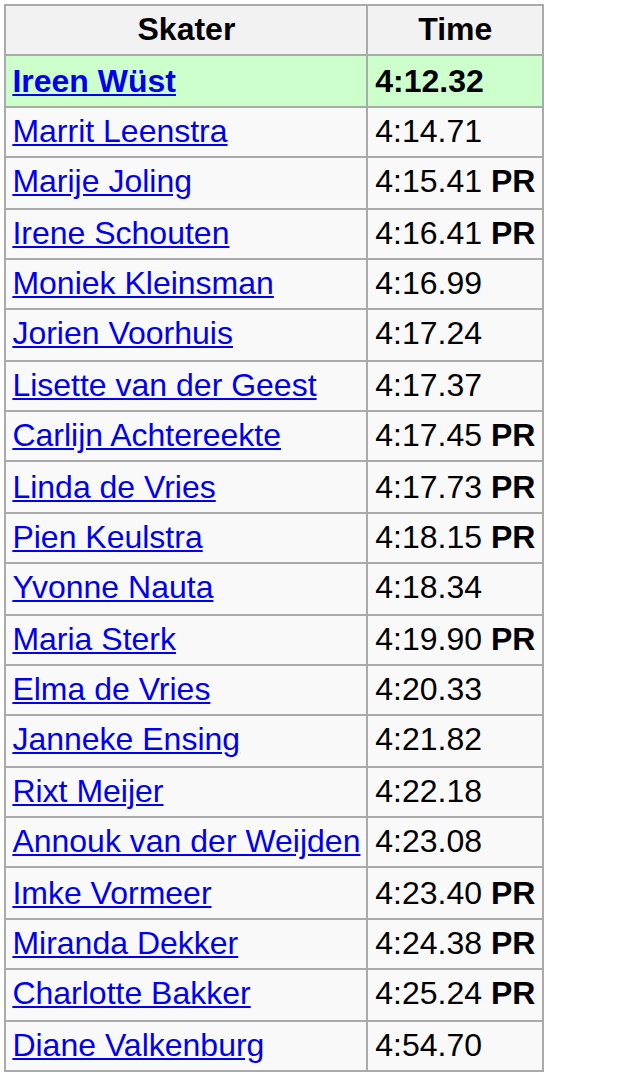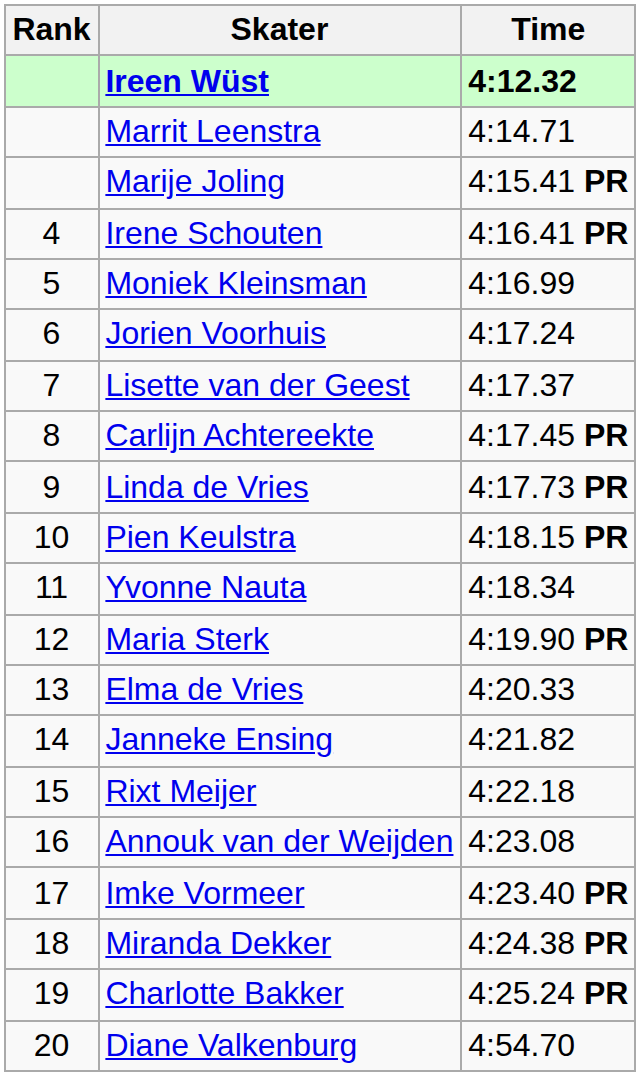+ column: Rank | 4 | 5 | 6 | 7 | 8 | 9 | 10 | 11 | 12 | 13 | 14 | 15 | 16 | 17 | 18 | 19 | 20
